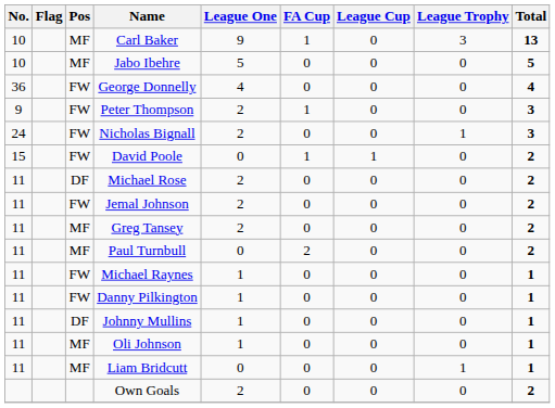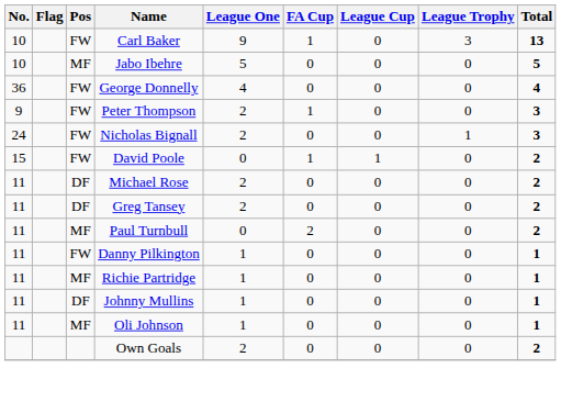Carl Baker | Pos: MF -> FW
- row: 11 | FW | Jemal Johnson | 2 | 0 | 0 | 0 | 2
Greg Tansey | Pos: MF -> DF
- row: 11 | FW | Michael Raynes | 1 | 0 | 0 | 0 | 1
+ row: 11 | MF | Richie Partridge | 1 | 0 | 0 | 0 | 1
- row: 11 | MF | Liam Bridcutt | 0 | 0 | 0 | 1 | 1
